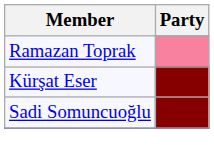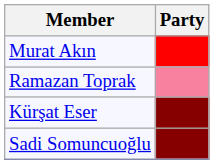+ row: Murat Akın
